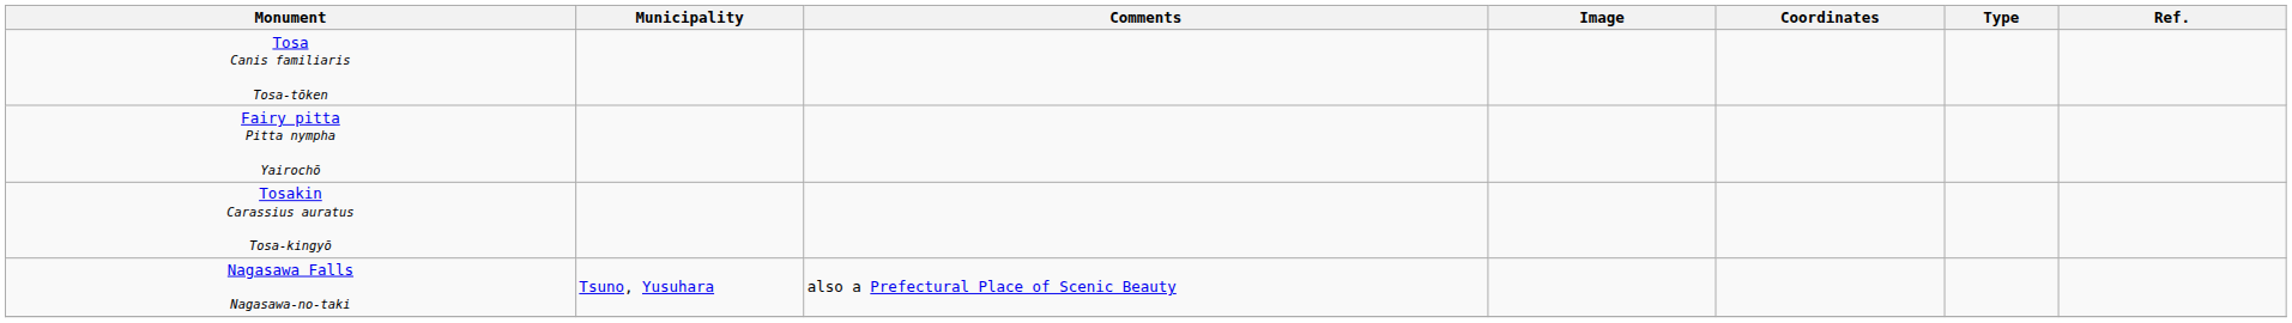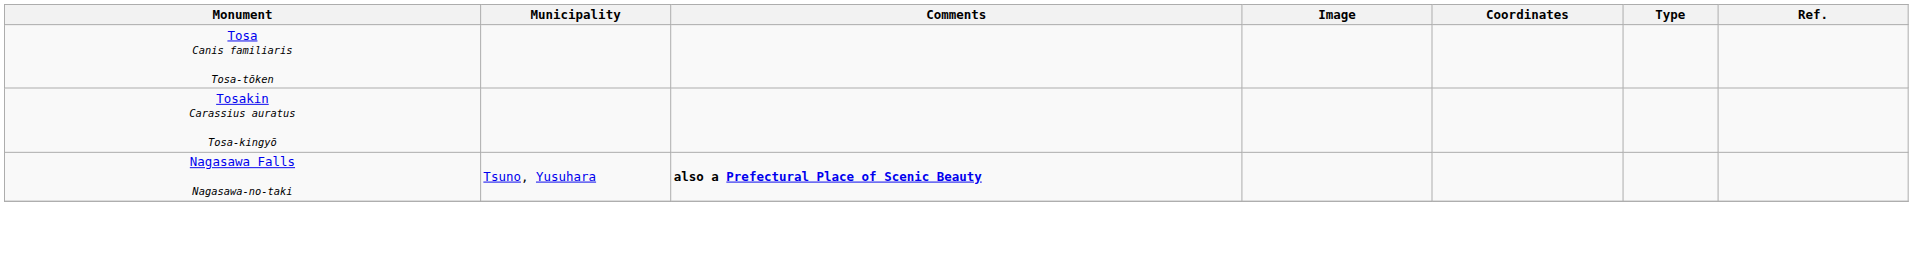- row: Fairy pitta Pitta nympha Yairochō
Nagasawa Falls Nagasawa-no-taki | Comments: normal -> bold
